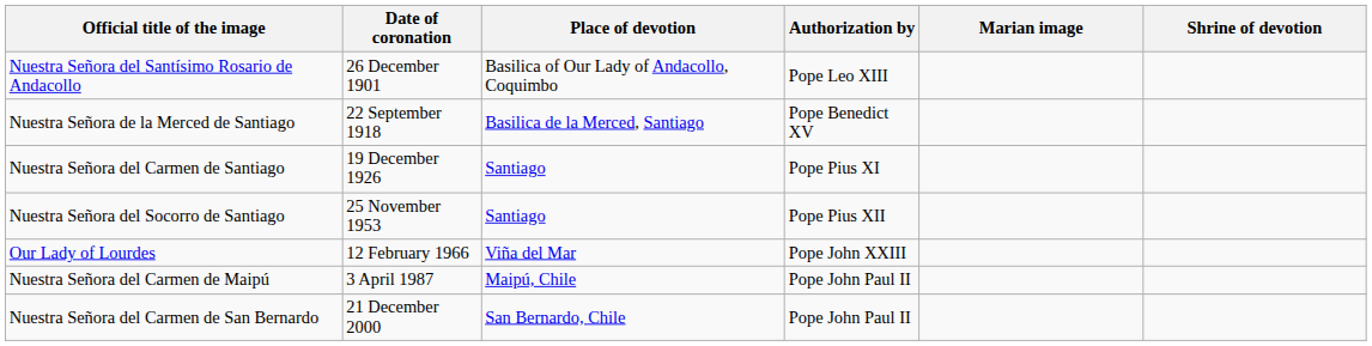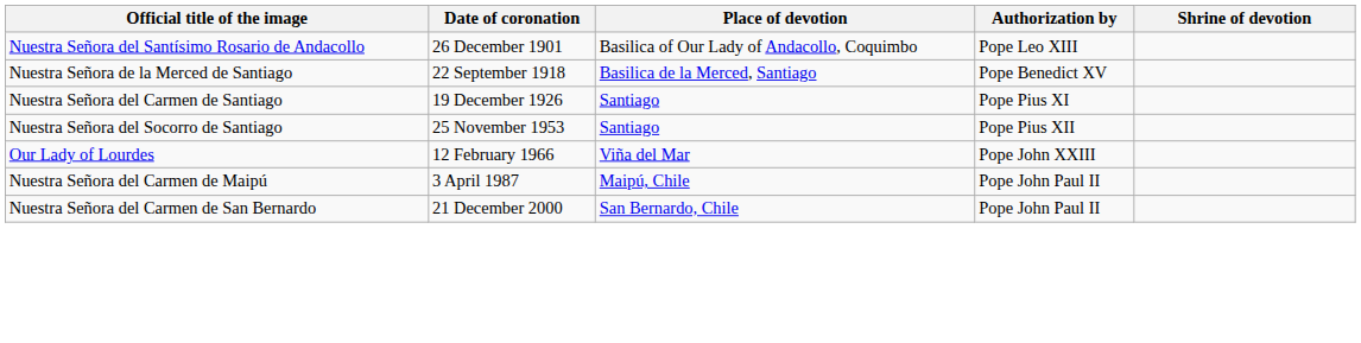- column: Marian image
